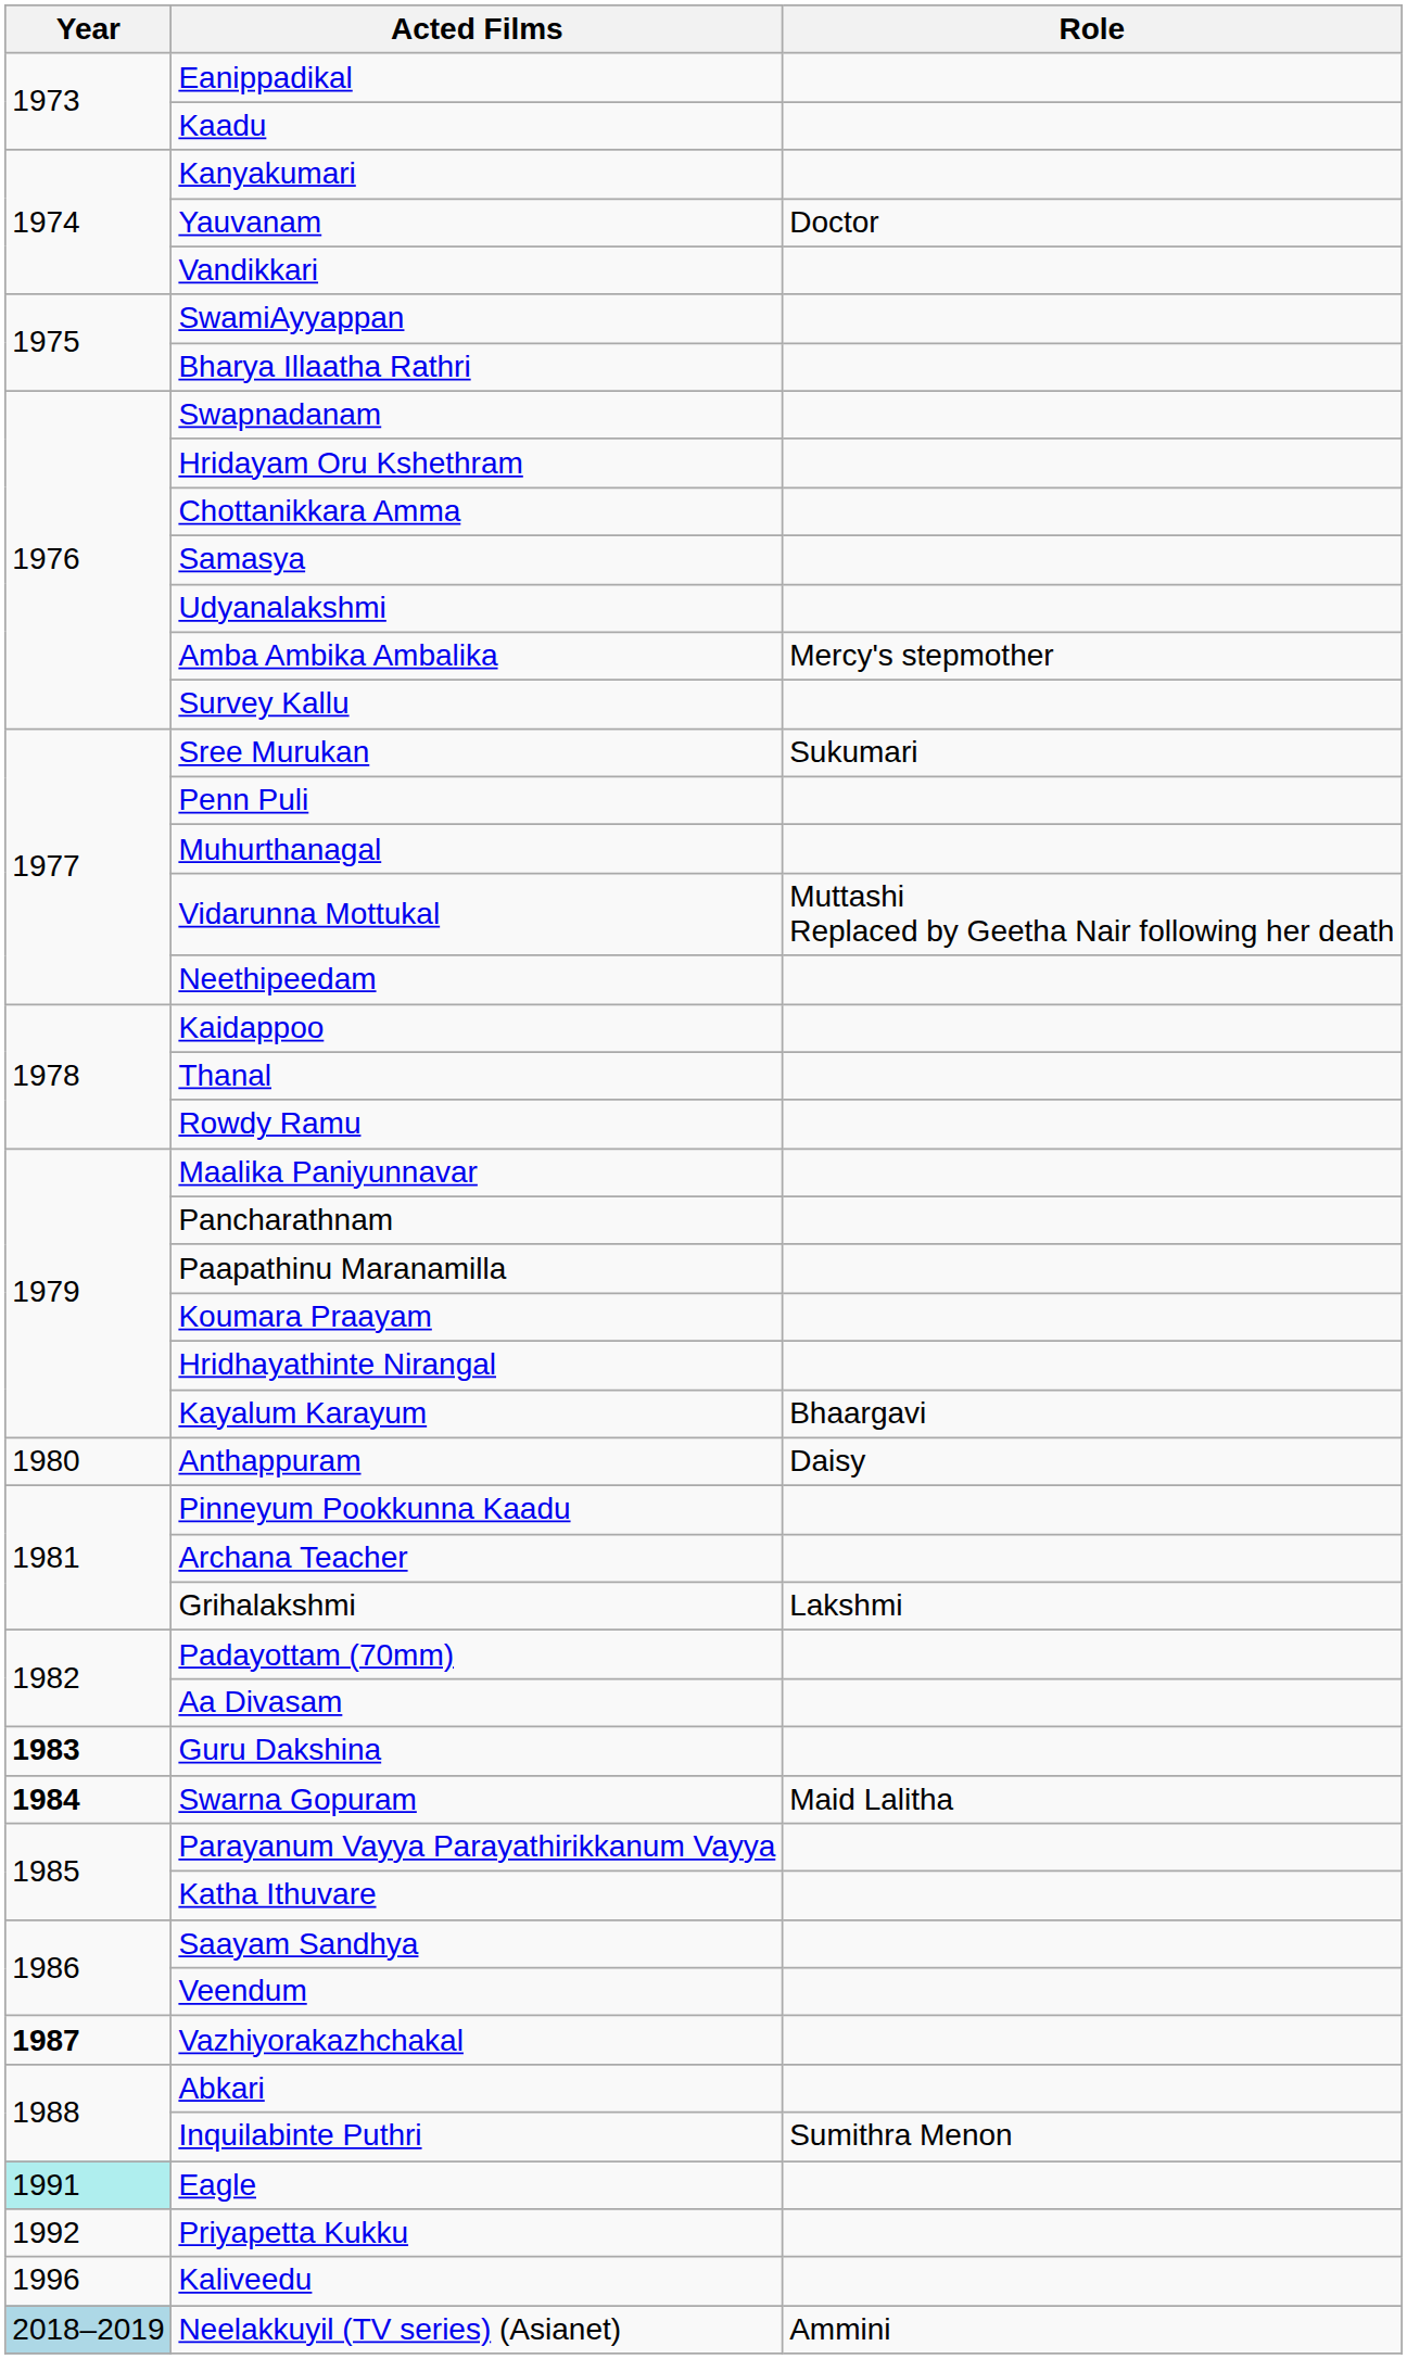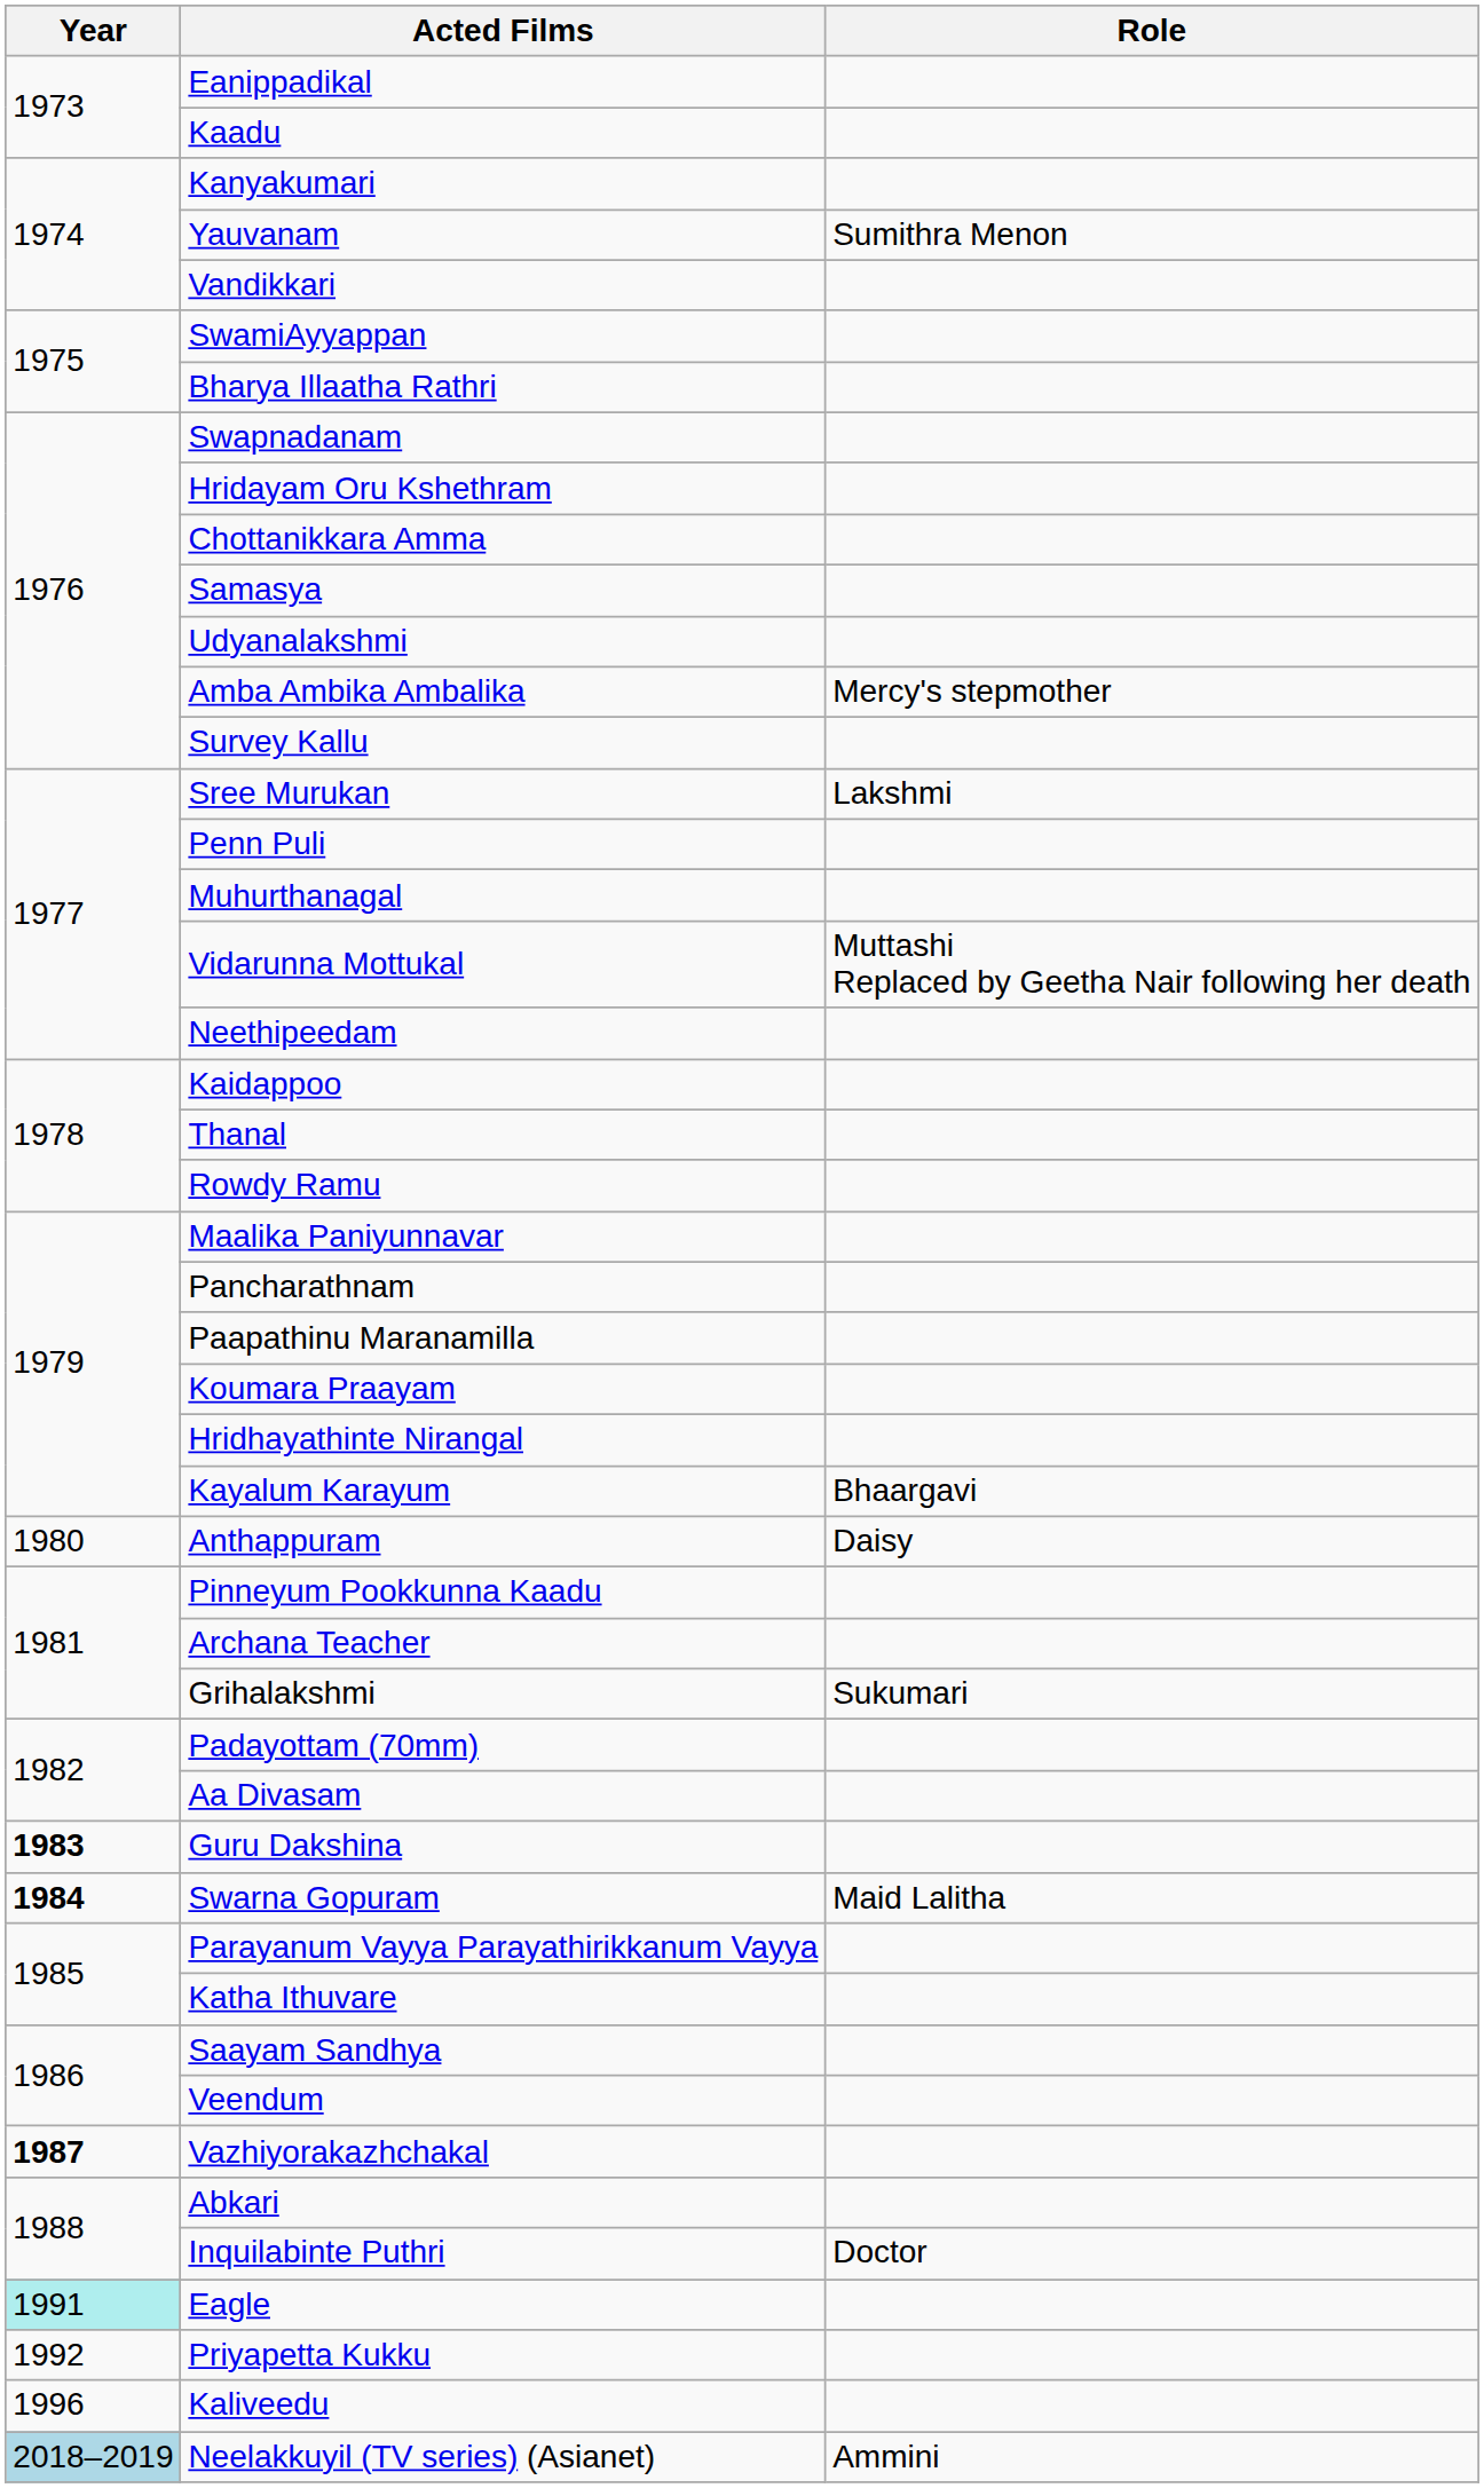Yauvanam | Role: Doctor -> Sumithra Menon
Sree Murukan | Role: Sukumari -> Lakshmi
Grihalakshmi | Role: Lakshmi -> Sukumari
Inquilabinte Puthri | Role: Sumithra Menon -> Doctor
